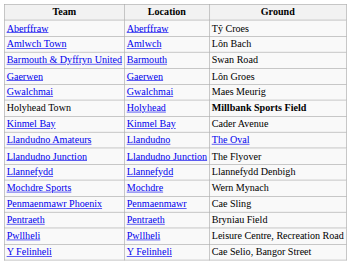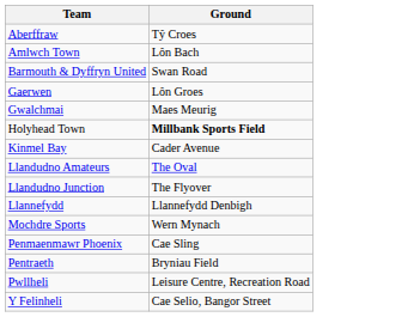- column: Location | Aberffraw | Amlwch | Barmouth | Gaerwen | Gwalchmai | Holyhead | Kinmel Bay | Llandudno | Llandudno Junction | Llannefydd | Mochdre | Penmaenmawr | Pentraeth | Pwllheli | Y Felinheli
